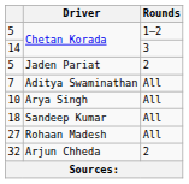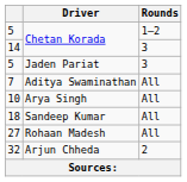5 / Jaden Pariat | Rounds: 2 -> 3
